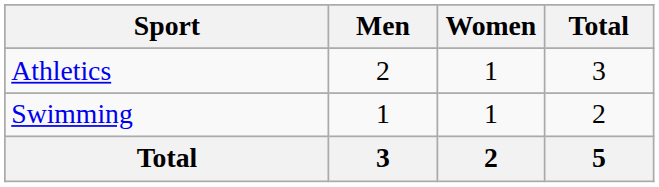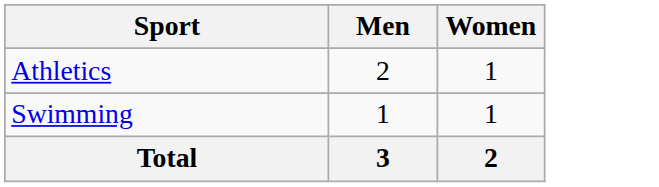- column: Total | 3 | 2 | 5
